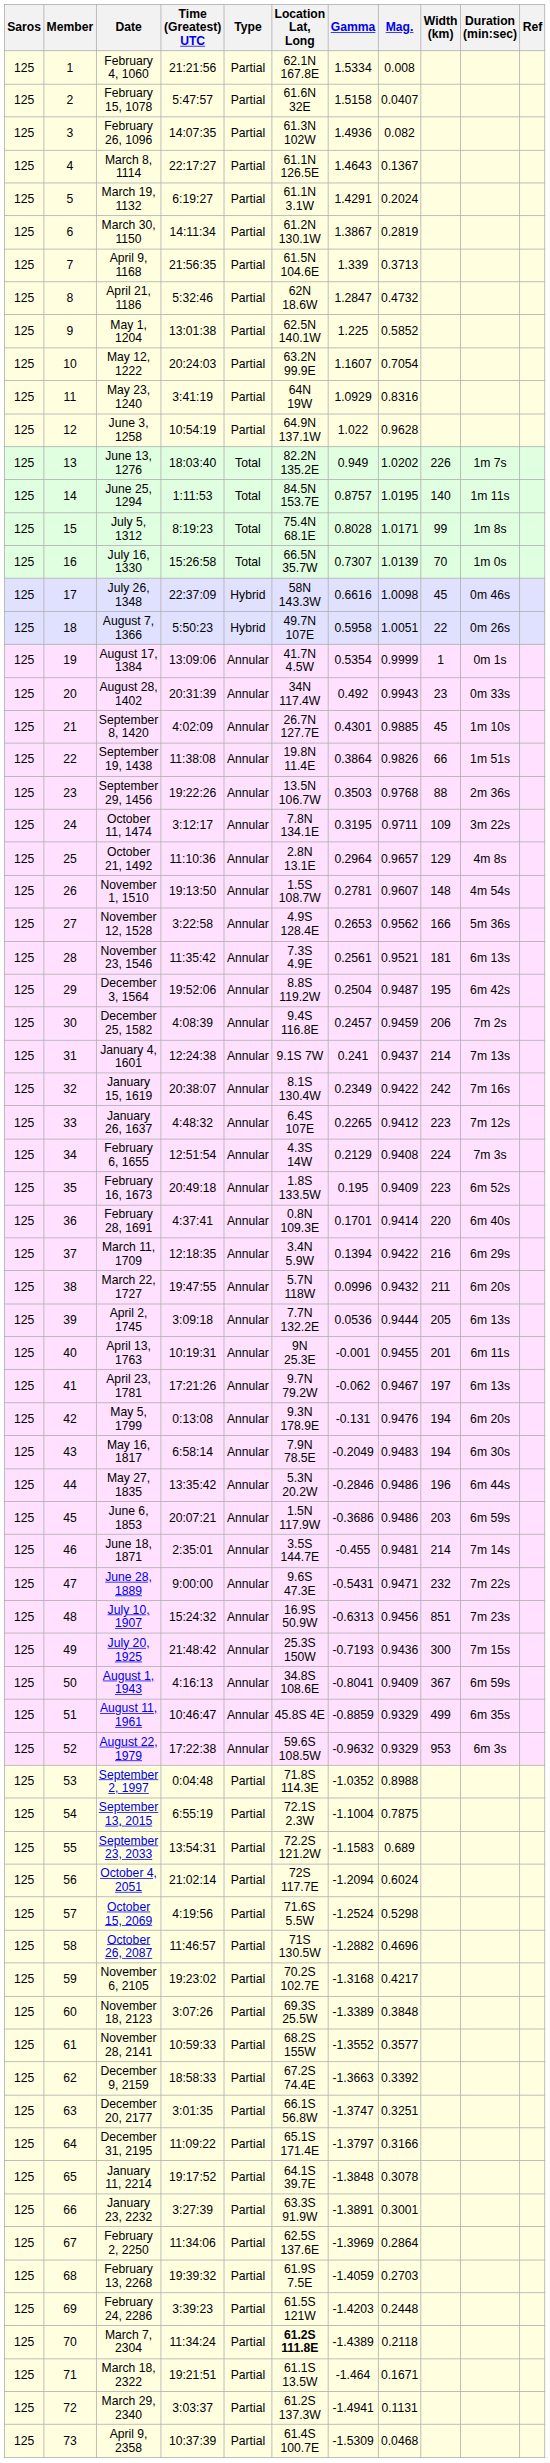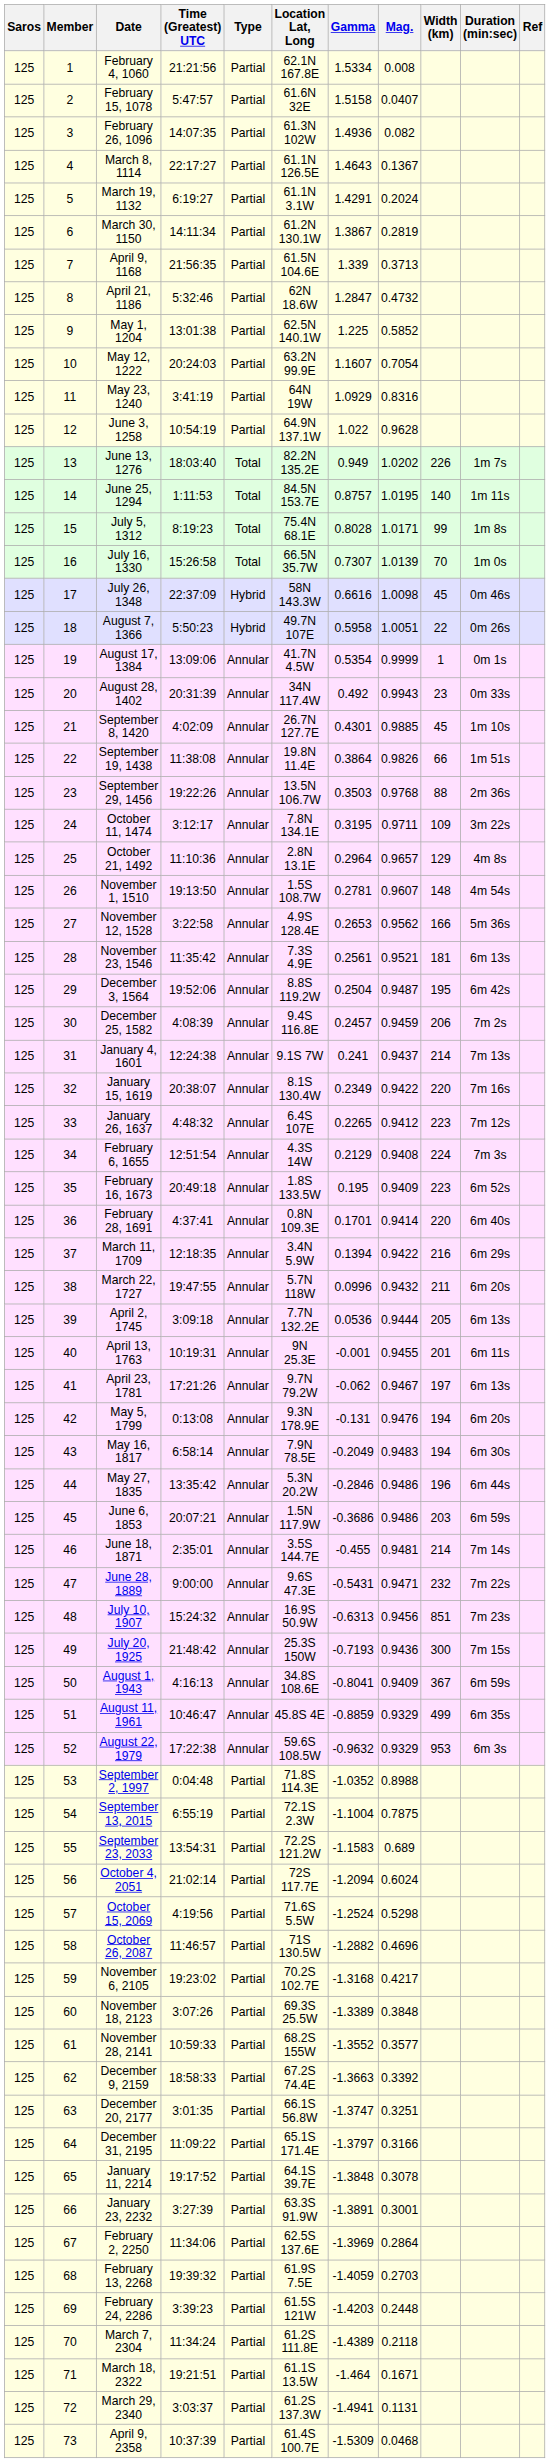January 15, 1619 | Width (km): 242 -> 220
March 7, 2304 | Location Lat, Long: bold -> normal
